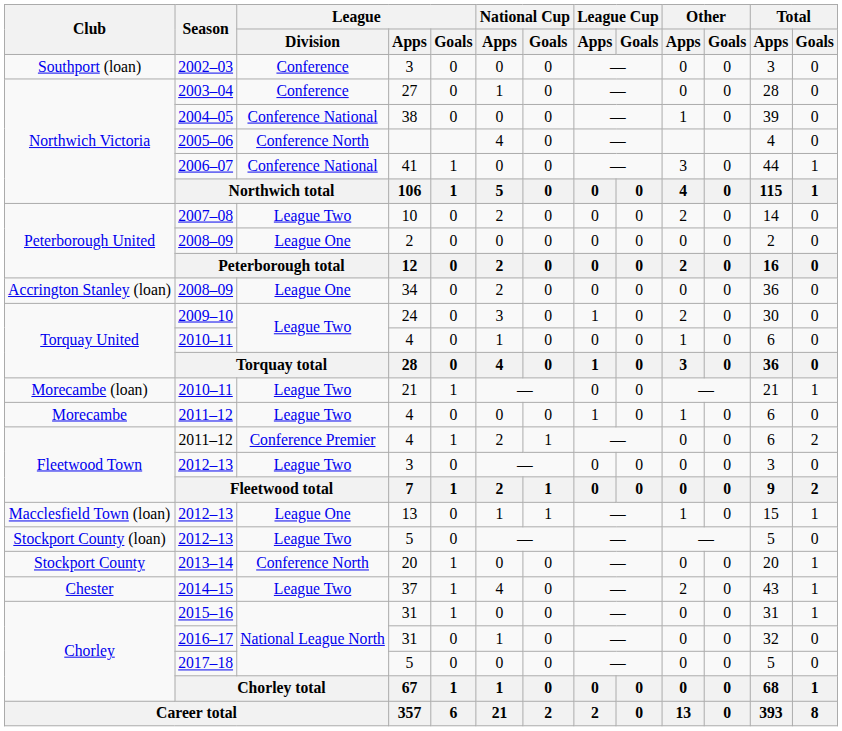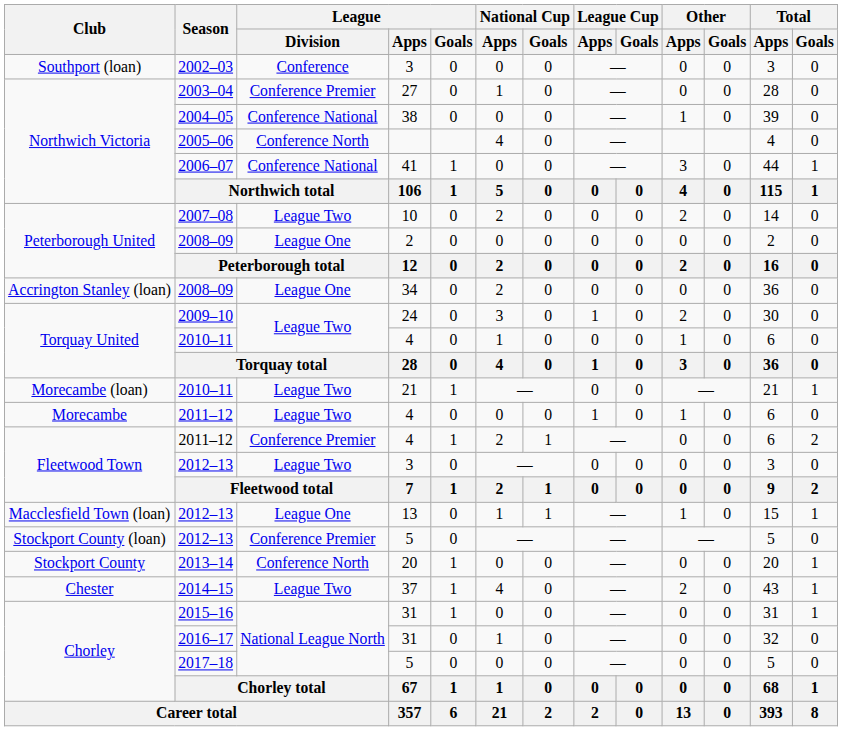2003–04 | League / Division: Conference -> Conference Premier
Stockport County (loan) / 2012–13 | League / Division: League Two -> Conference Premier
